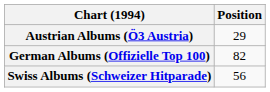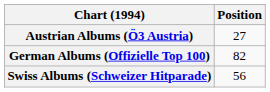Austrian Albums (Ö3 Austria) | Position: 29 -> 27
